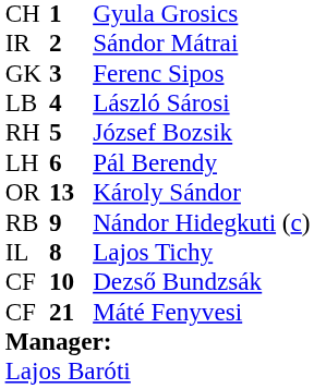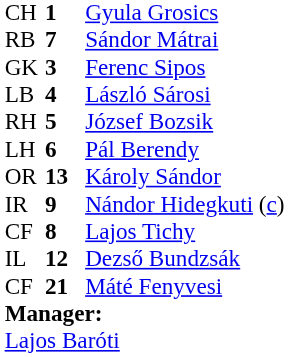Sándor Mátrai | column 1: IR -> RB
Sándor Mátrai | column 2: 2 -> 7
Nándor Hidegkuti (c) | column 1: RB -> IR
Lajos Tichy | column 1: IL -> CF
Dezső Bundzsák | column 1: CF -> IL
Dezső Bundzsák | column 2: 10 -> 12
